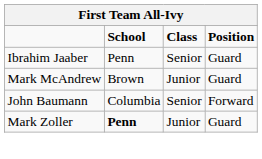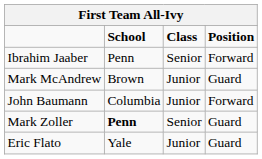Ibrahim Jaaber | Position: Guard -> Forward
John Baumann | Class: Senior -> Junior
Mark Zoller | Class: Junior -> Senior
+ row: Eric Flato | Yale | Junior | Guard
